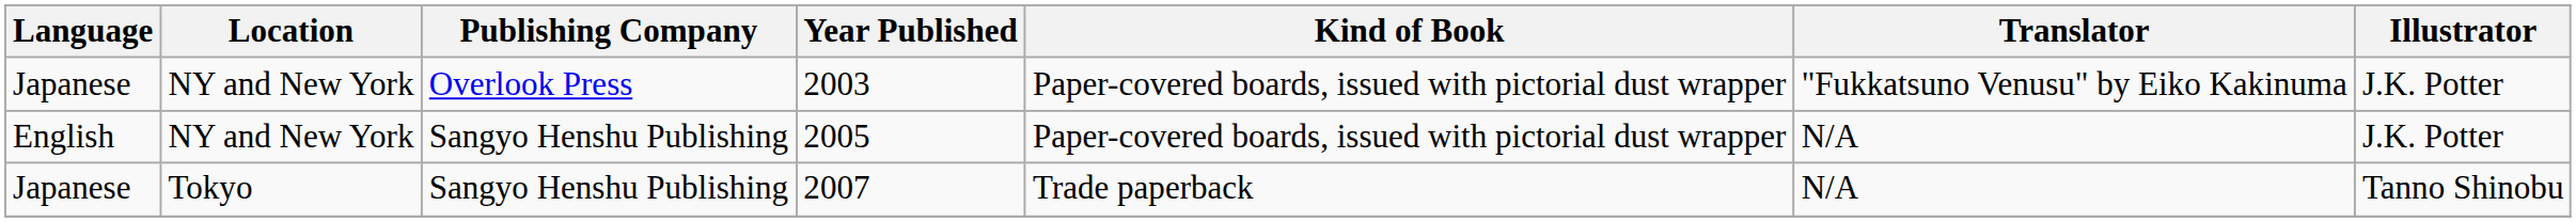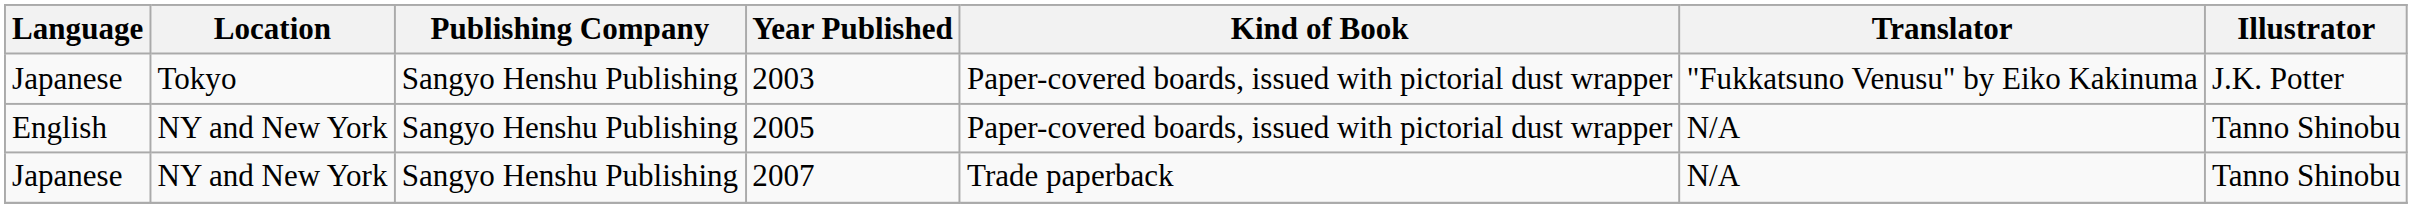2003 | Location: NY and New York -> Tokyo
2003 | Publishing Company: Overlook Press -> Sangyo Henshu Publishing
2005 | Illustrator: J.K. Potter -> Tanno Shinobu
2007 | Location: Tokyo -> NY and New York
